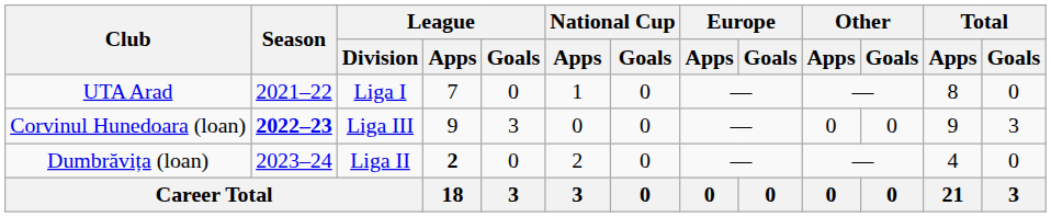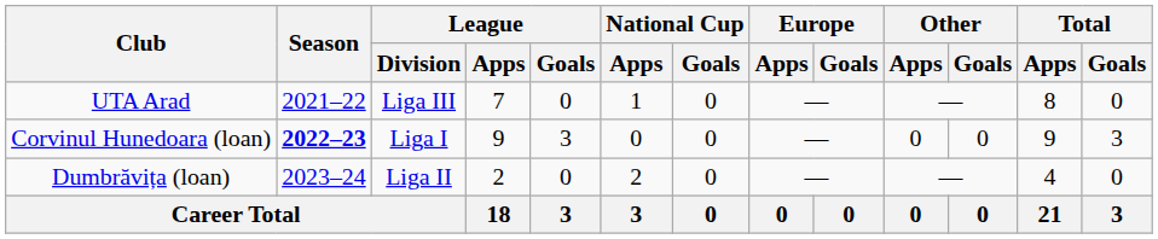UTA Arad | League / Division: Liga I -> Liga III
Corvinul Hunedoara (loan) | League / Division: Liga III -> Liga I
Dumbrăvița (loan) | League / Apps: bold -> normal
